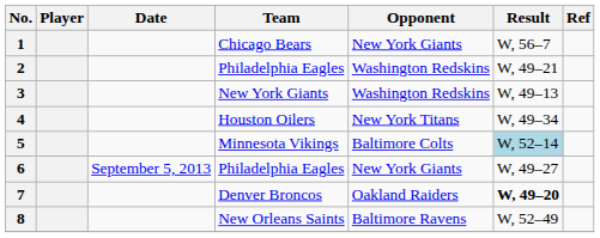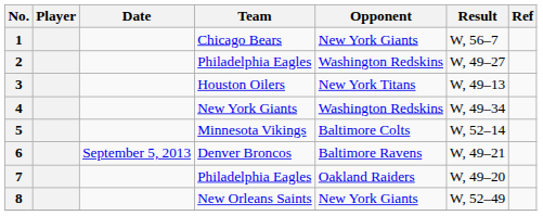2 | Result: W, 49–21 -> W, 49–27
3 | Team: New York Giants -> Houston Oilers
3 | Opponent: Washington Redskins -> New York Titans
4 | Team: Houston Oilers -> New York Giants
4 | Opponent: New York Titans -> Washington Redskins
5 | Result: lightblue background -> no background
6 | Team: Philadelphia Eagles -> Denver Broncos
6 | Opponent: New York Giants -> Baltimore Ravens
6 | Result: W, 49–27 -> W, 49–21
7 | Team: Denver Broncos -> Philadelphia Eagles
7 | Result: bold -> normal
8 | Opponent: Baltimore Ravens -> New York Giants
